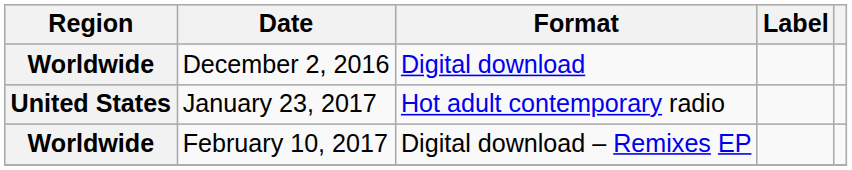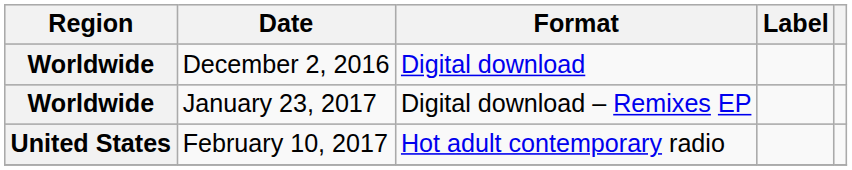January 23, 2017 | Region: United States -> Worldwide
January 23, 2017 | Format: Hot adult contemporary radio -> Digital download – Remixes EP
February 10, 2017 | Region: Worldwide -> United States
February 10, 2017 | Format: Digital download – Remixes EP -> Hot adult contemporary radio
